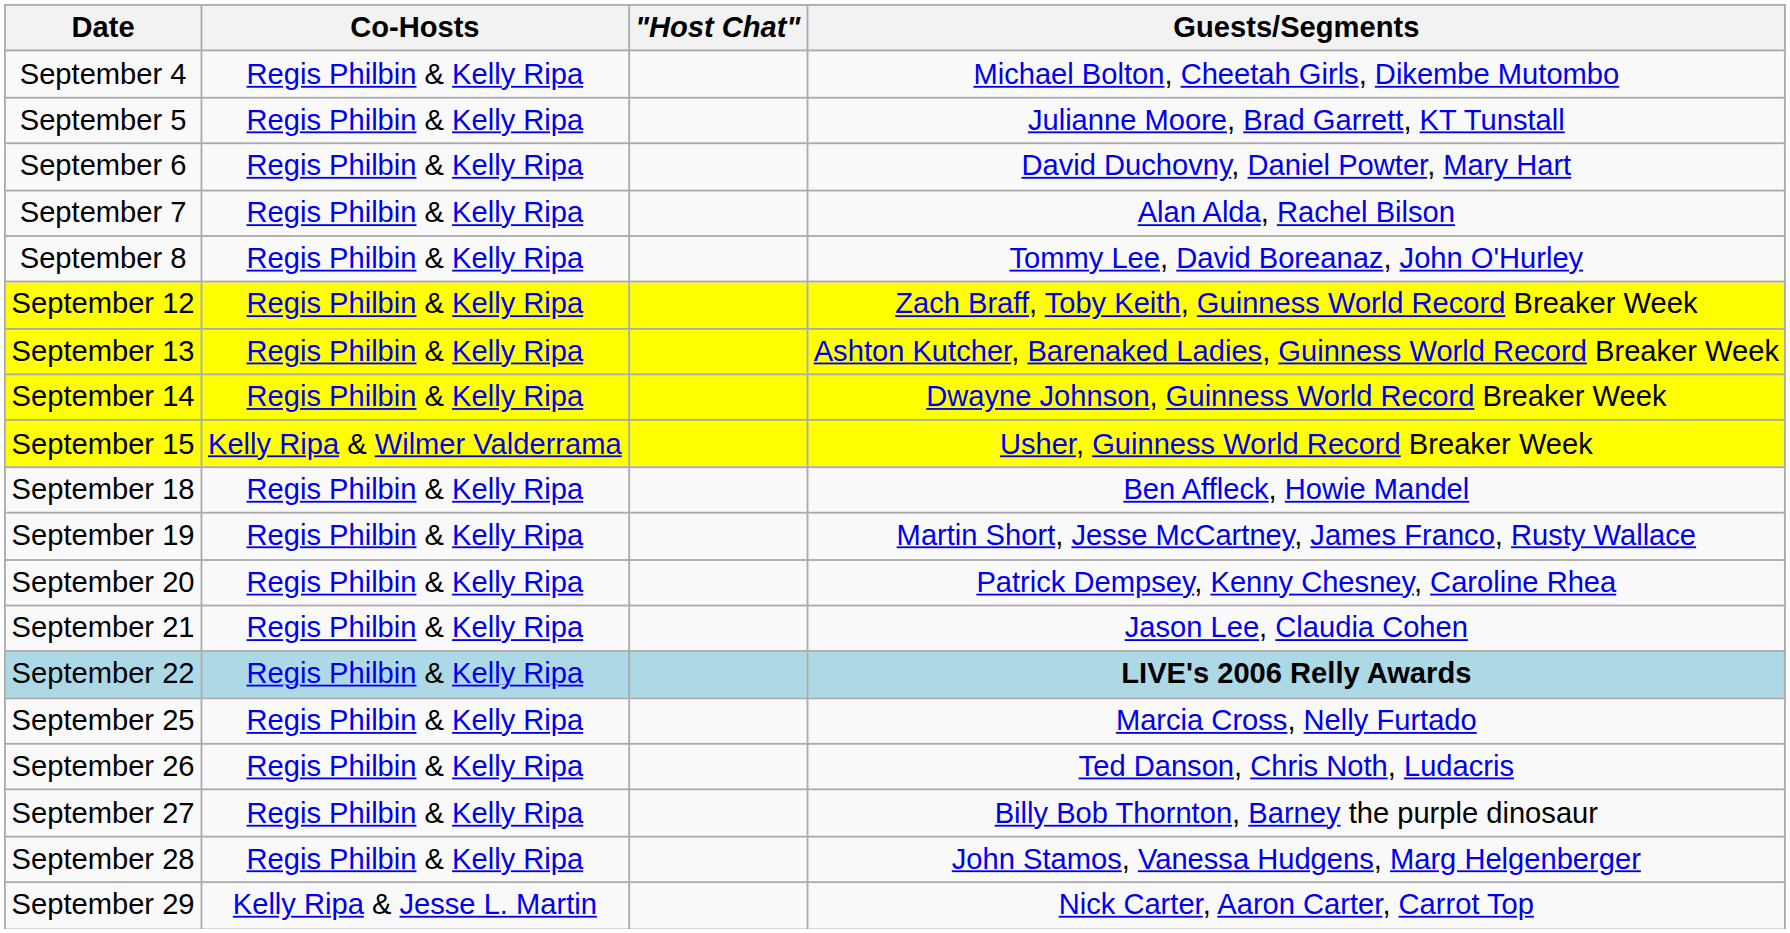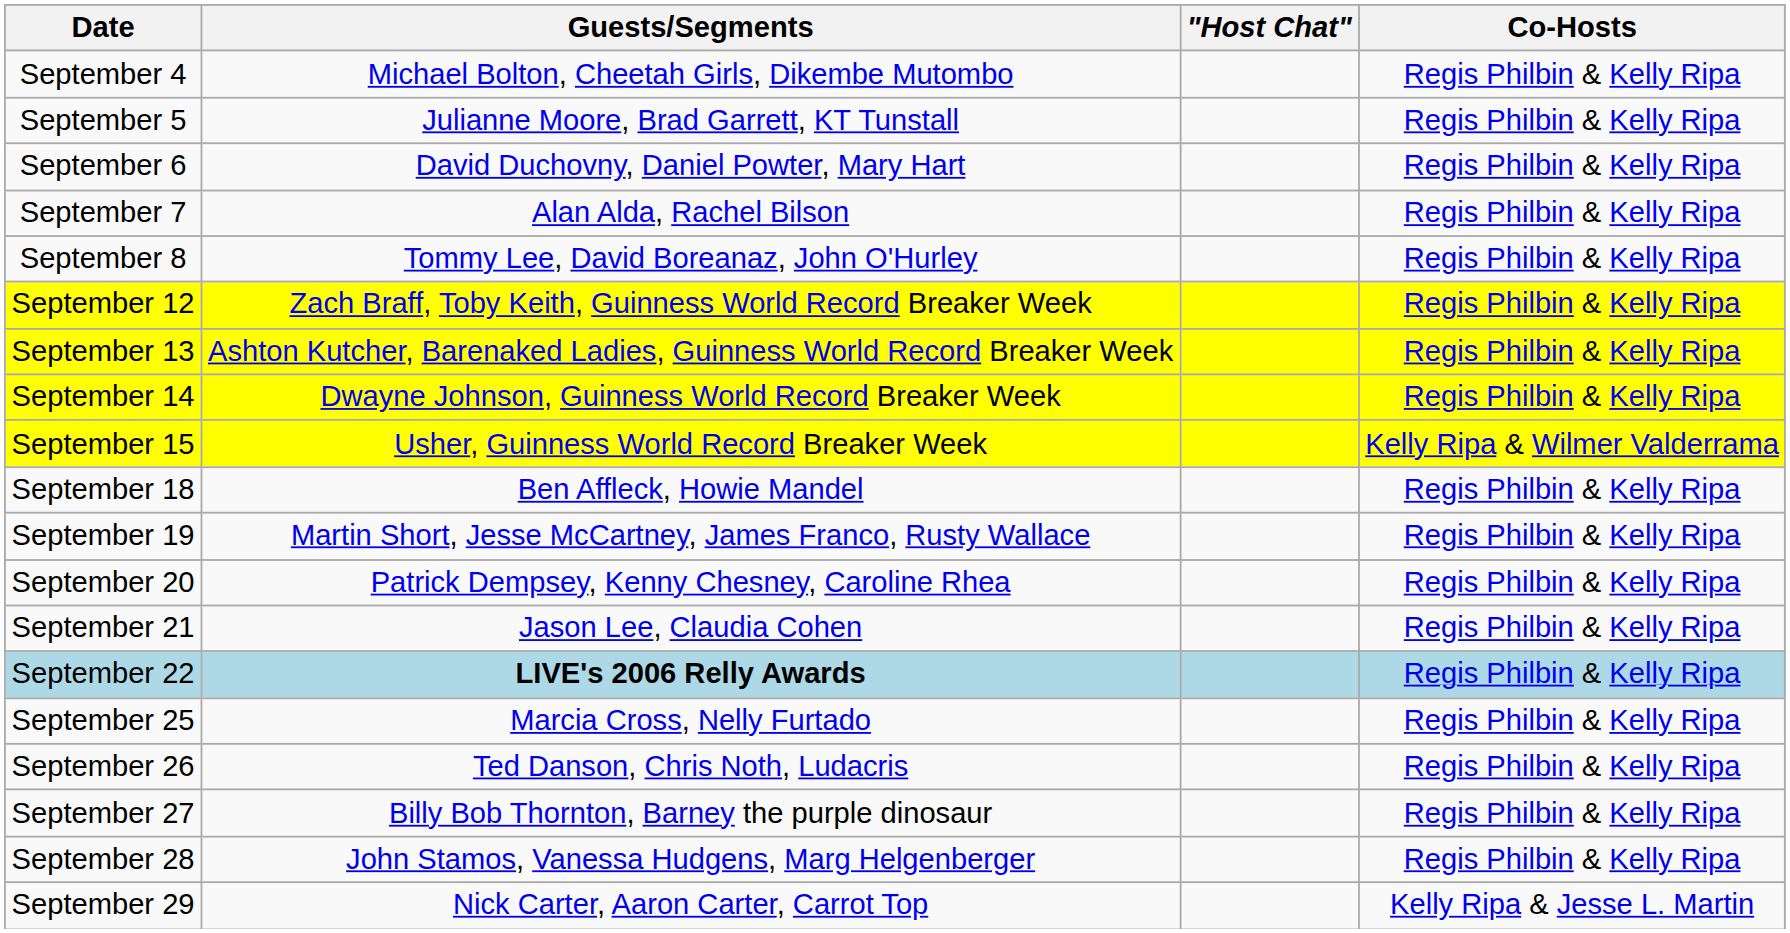columns swapped: Co-Hosts <-> Guests/Segments
